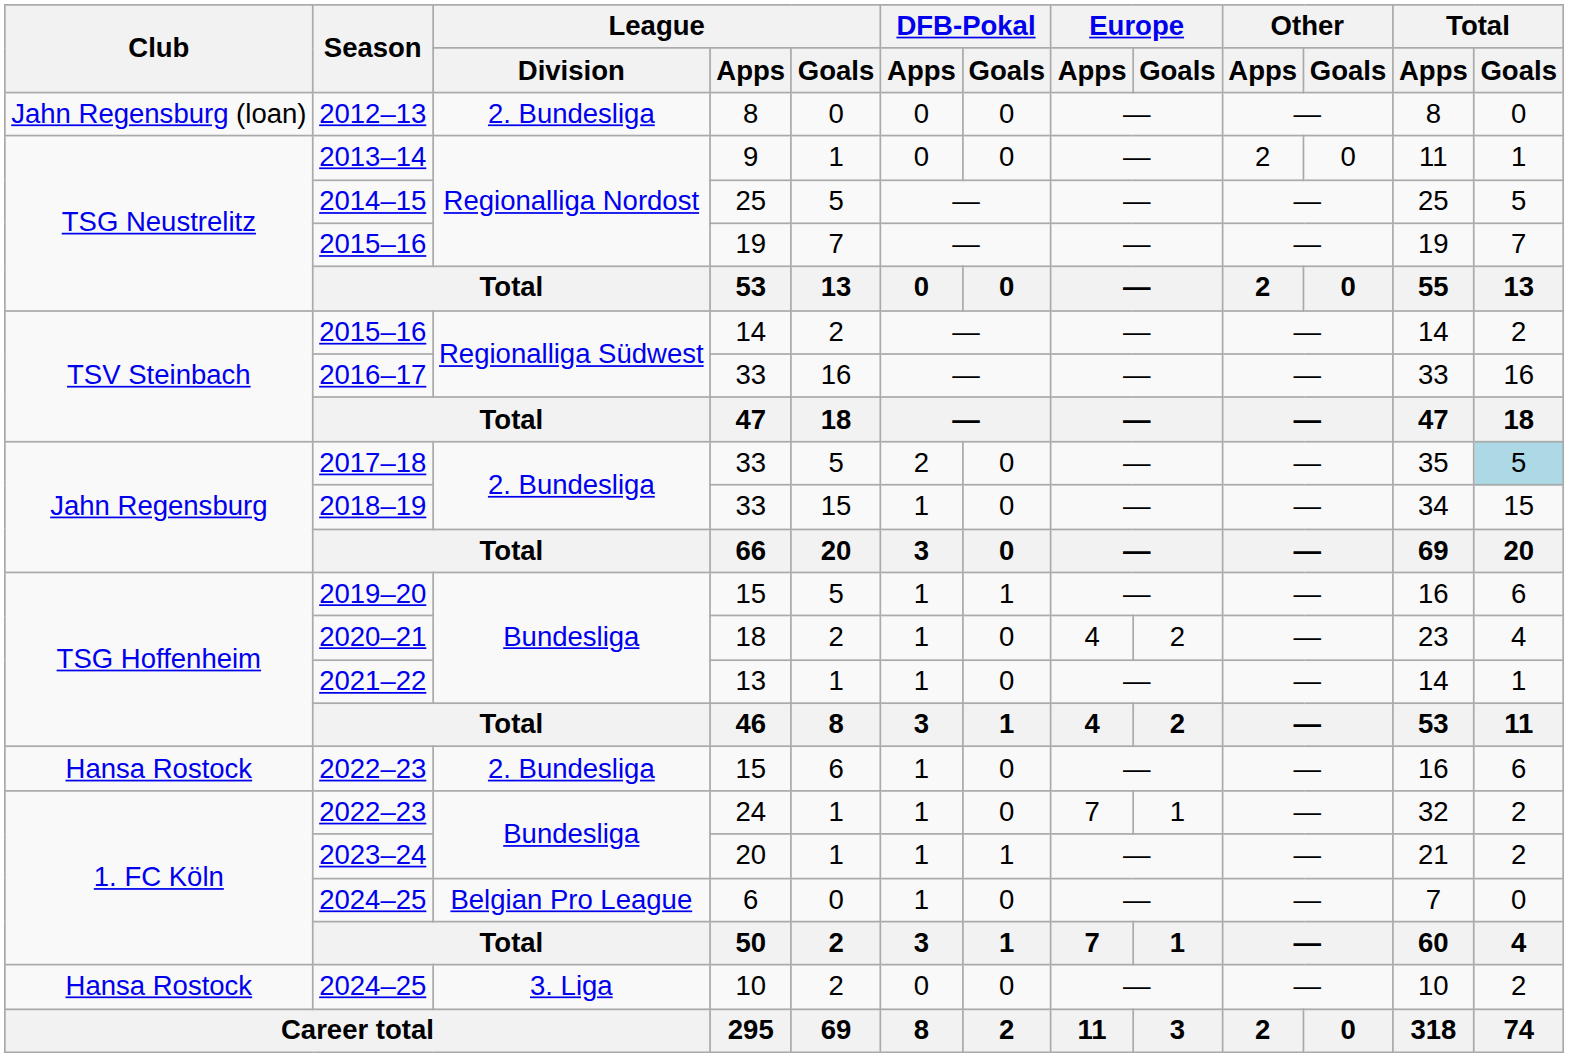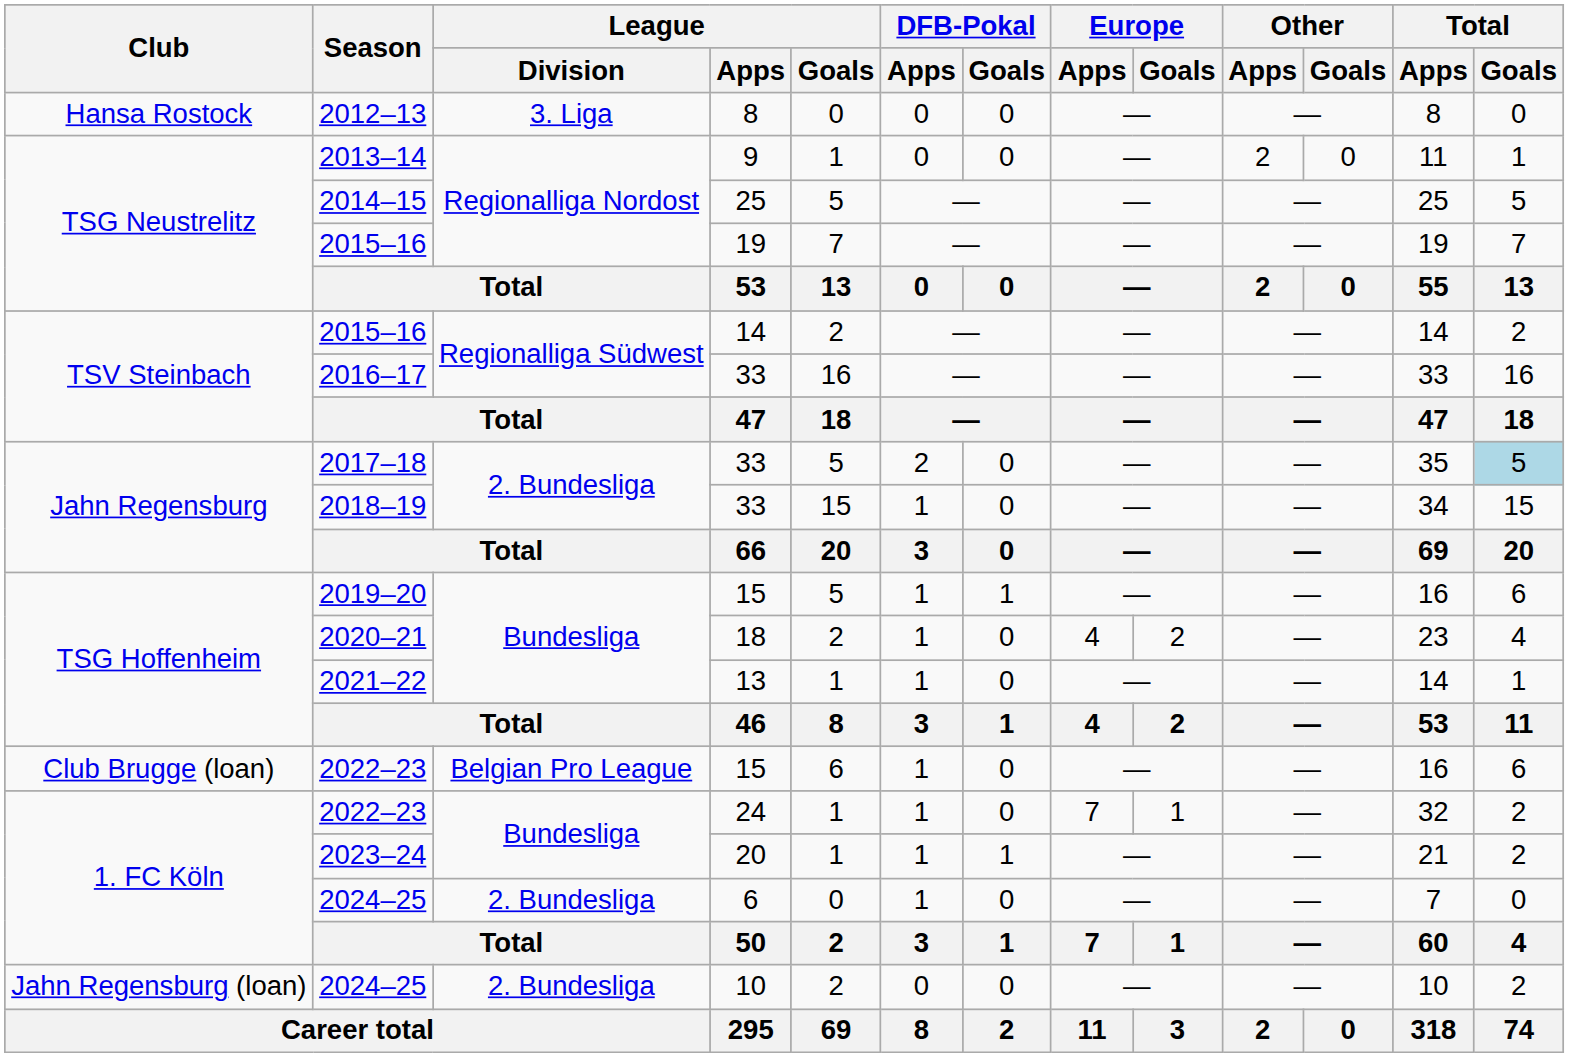2012–13 | Club: Jahn Regensburg (loan) -> Hansa Rostock
2012–13 | League / Division: 2. Bundesliga -> 3. Liga
2022–23 / 15 | Club: Hansa Rostock -> Club Brugge (loan)
2022–23 / 15 | League / Division: 2. Bundesliga -> Belgian Pro League
2024–25 / 6 | League / Division: Belgian Pro League -> 2. Bundesliga
2024–25 / 10 | Club: Hansa Rostock -> Jahn Regensburg (loan)
2024–25 / 10 | League / Division: 3. Liga -> 2. Bundesliga
